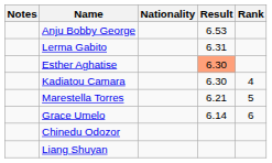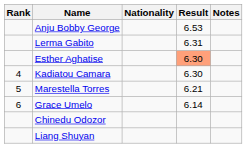columns swapped: Rank <-> Notes
